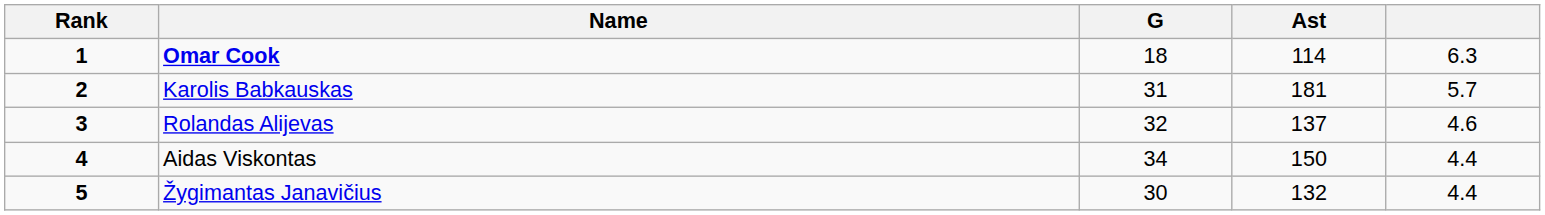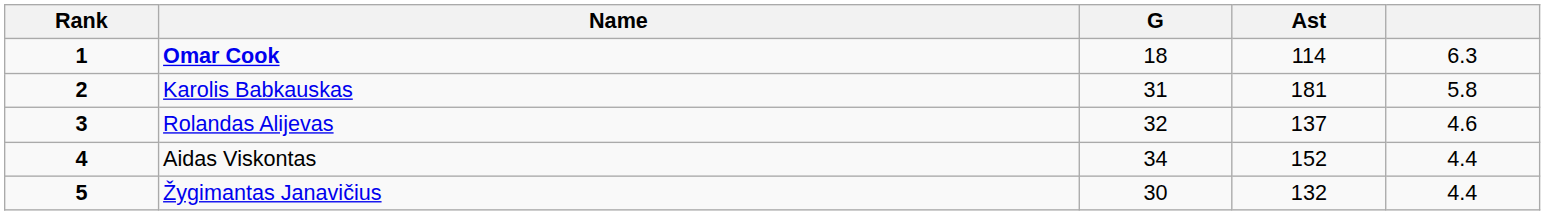Karolis Babkauskas | column 5: 5.7 -> 5.8
Aidas Viskontas | Ast: 150 -> 152
